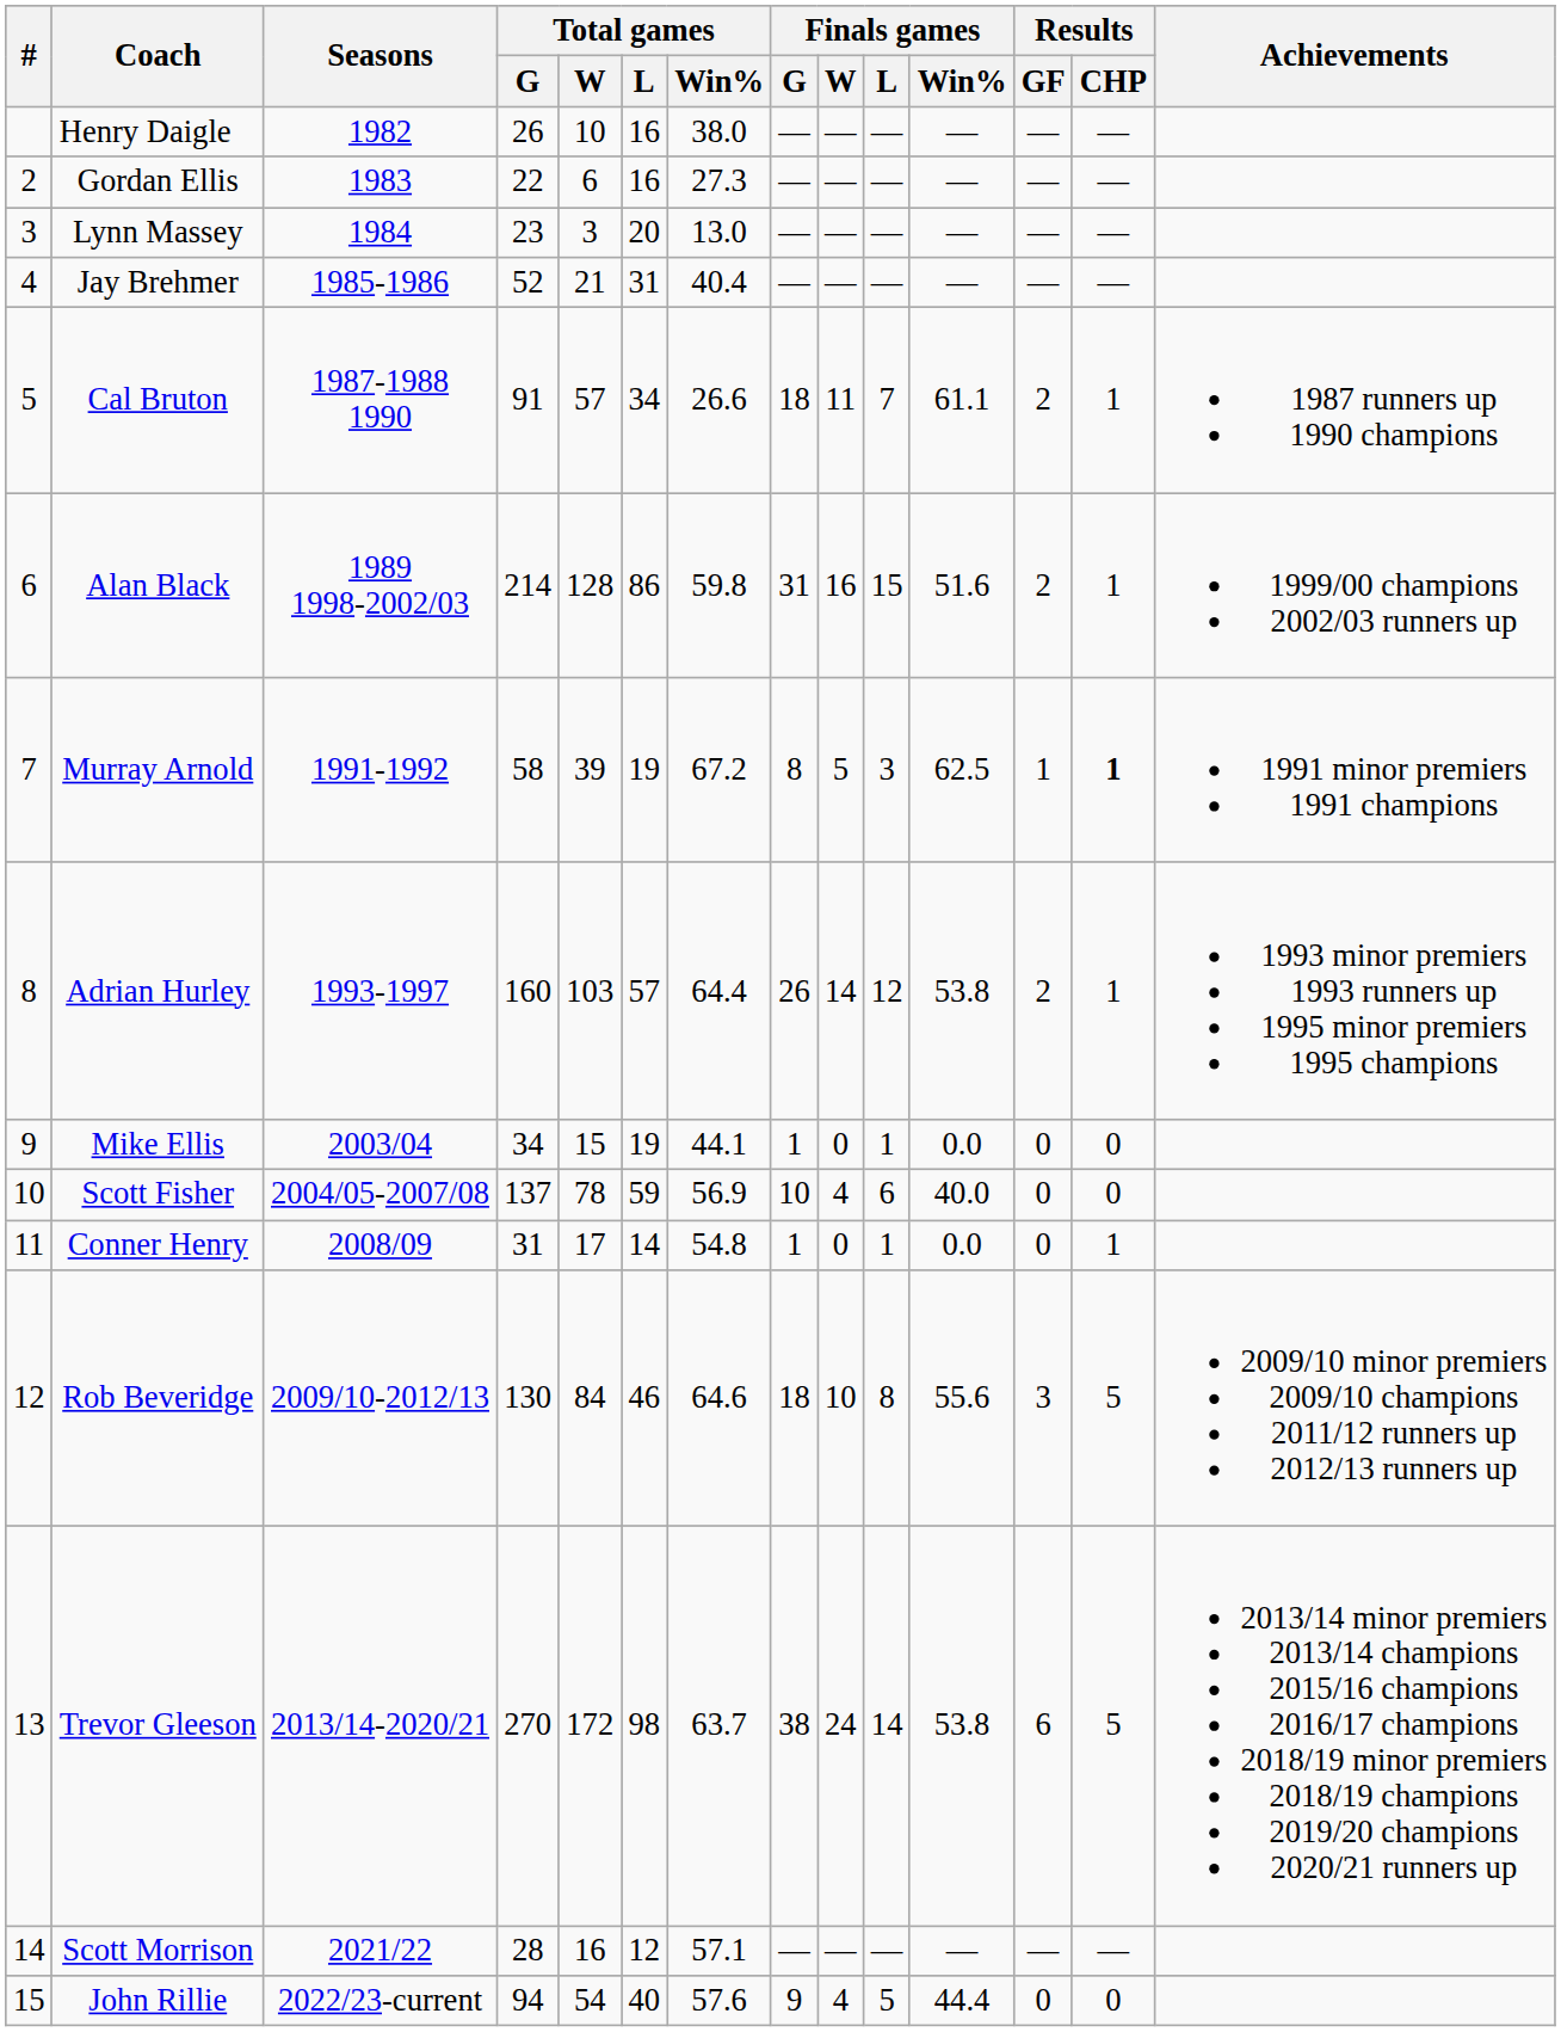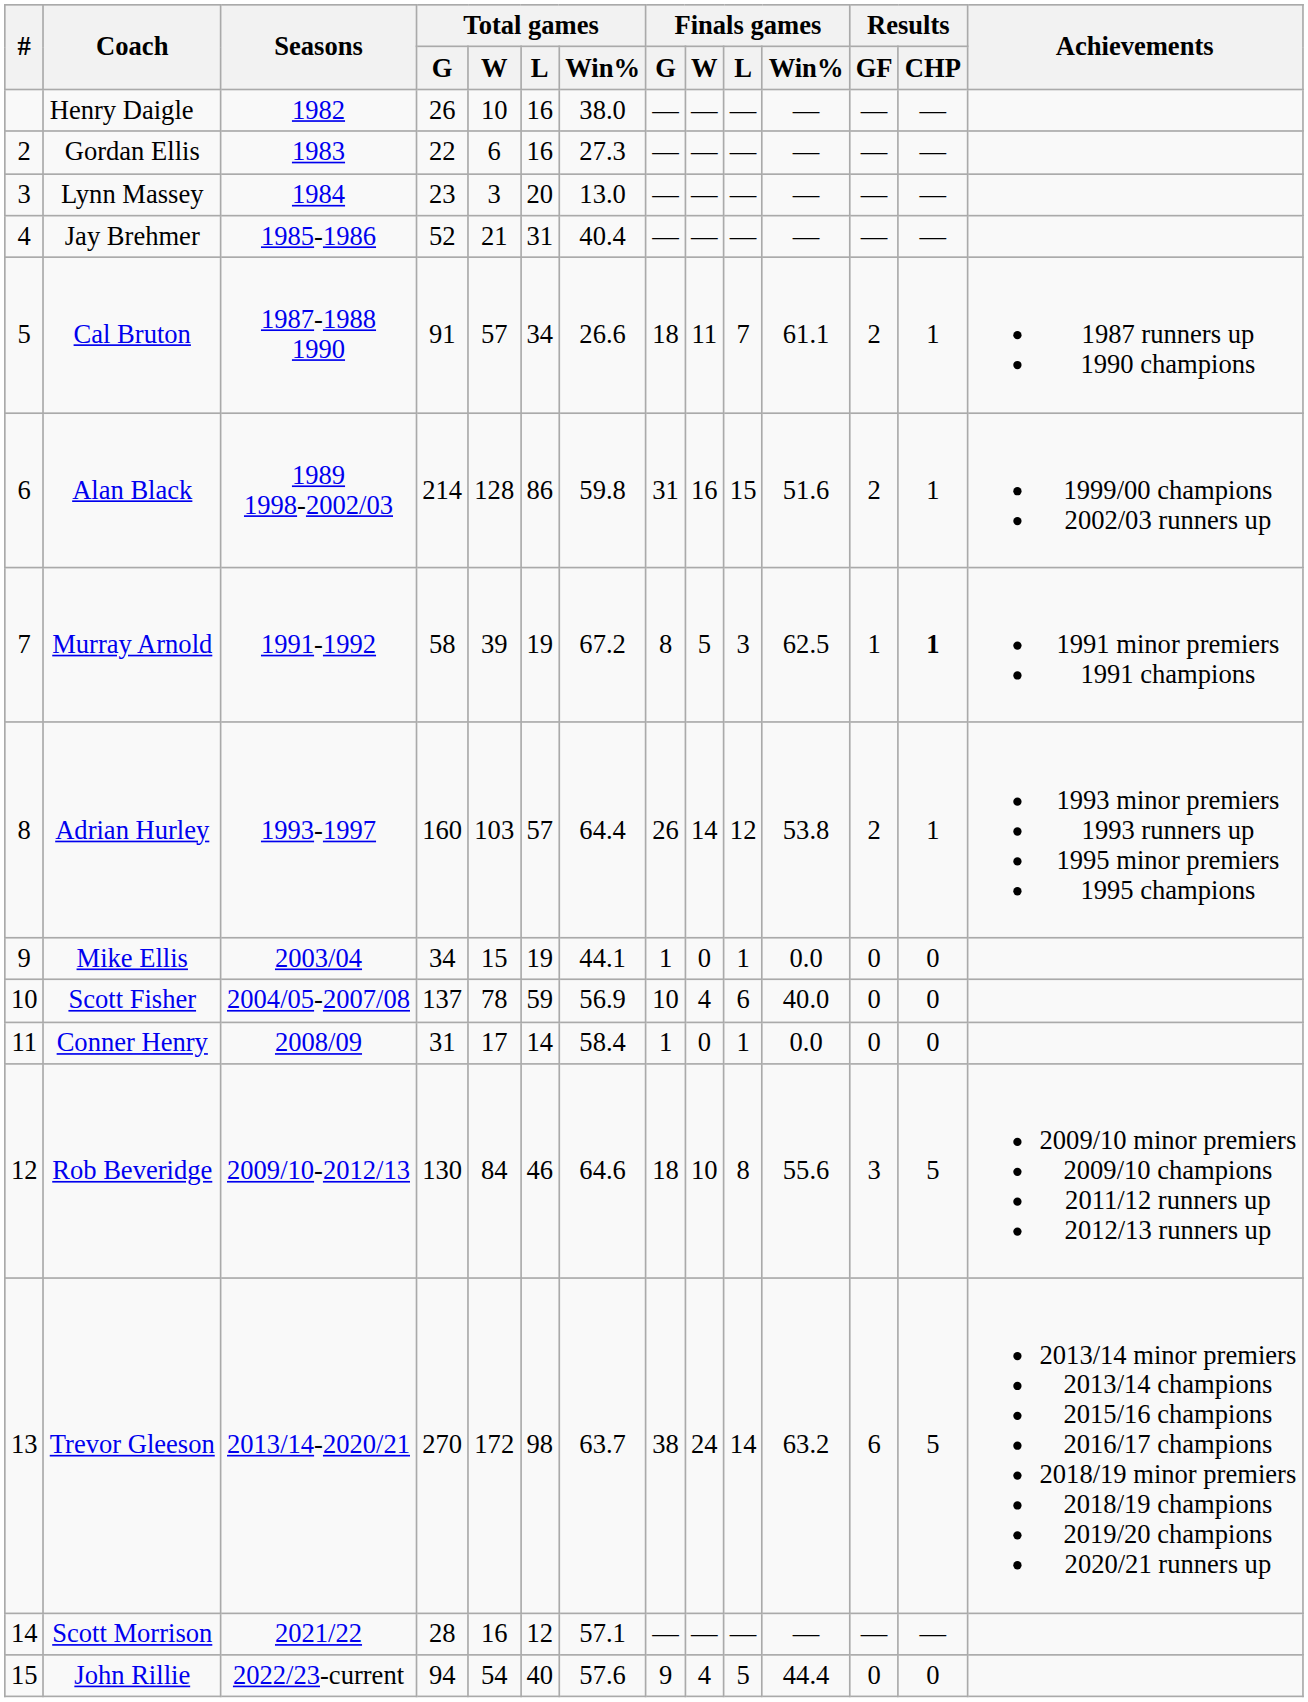Conner Henry | Total games / Win%: 54.8 -> 58.4
Conner Henry | Results / CHP: 1 -> 0
Trevor Gleeson | Finals games / Win%: 53.8 -> 63.2
